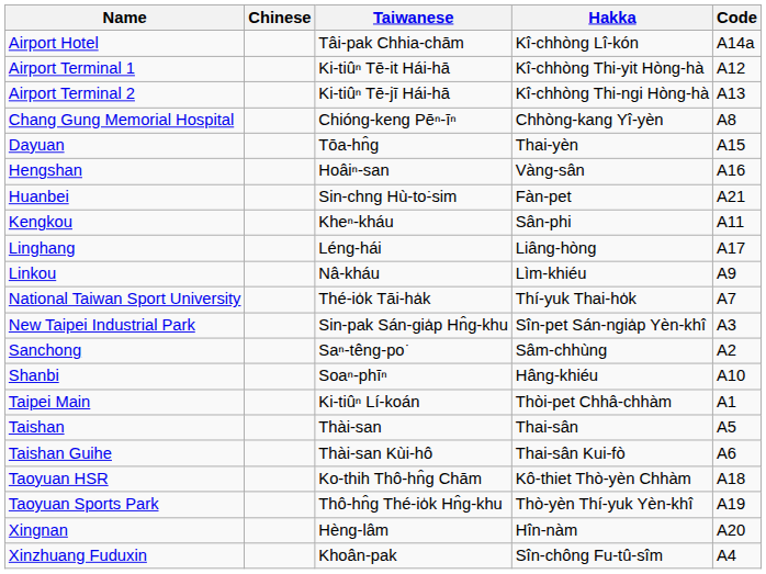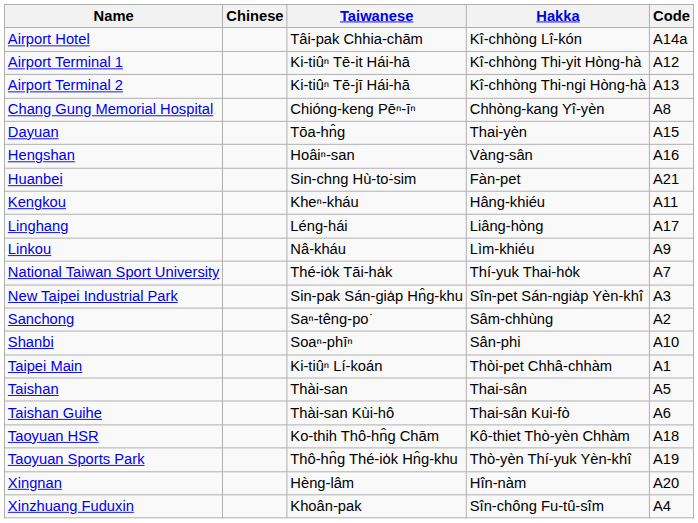Kengkou | Hakka: Sân-phi -> Hâng-khiéu
Shanbi | Hakka: Hâng-khiéu -> Sân-phi
